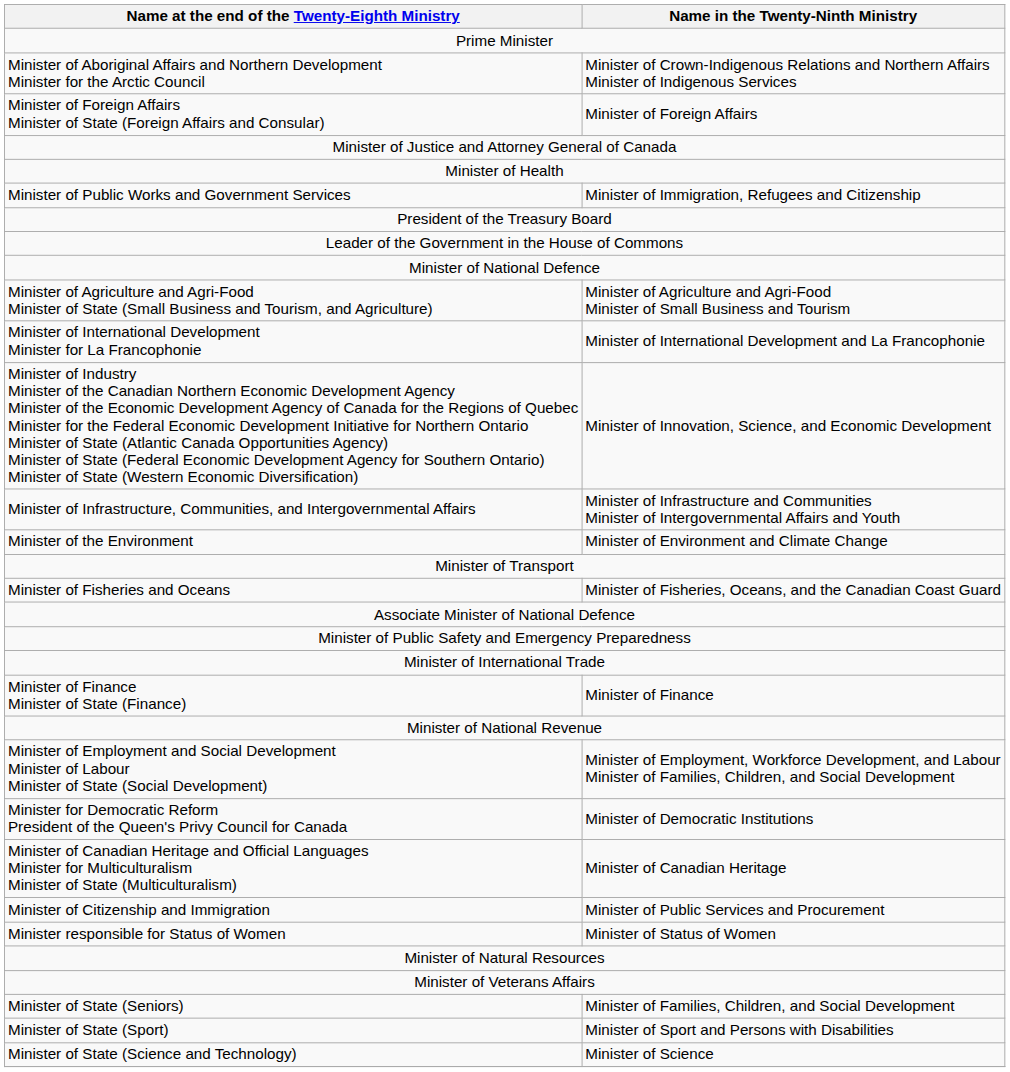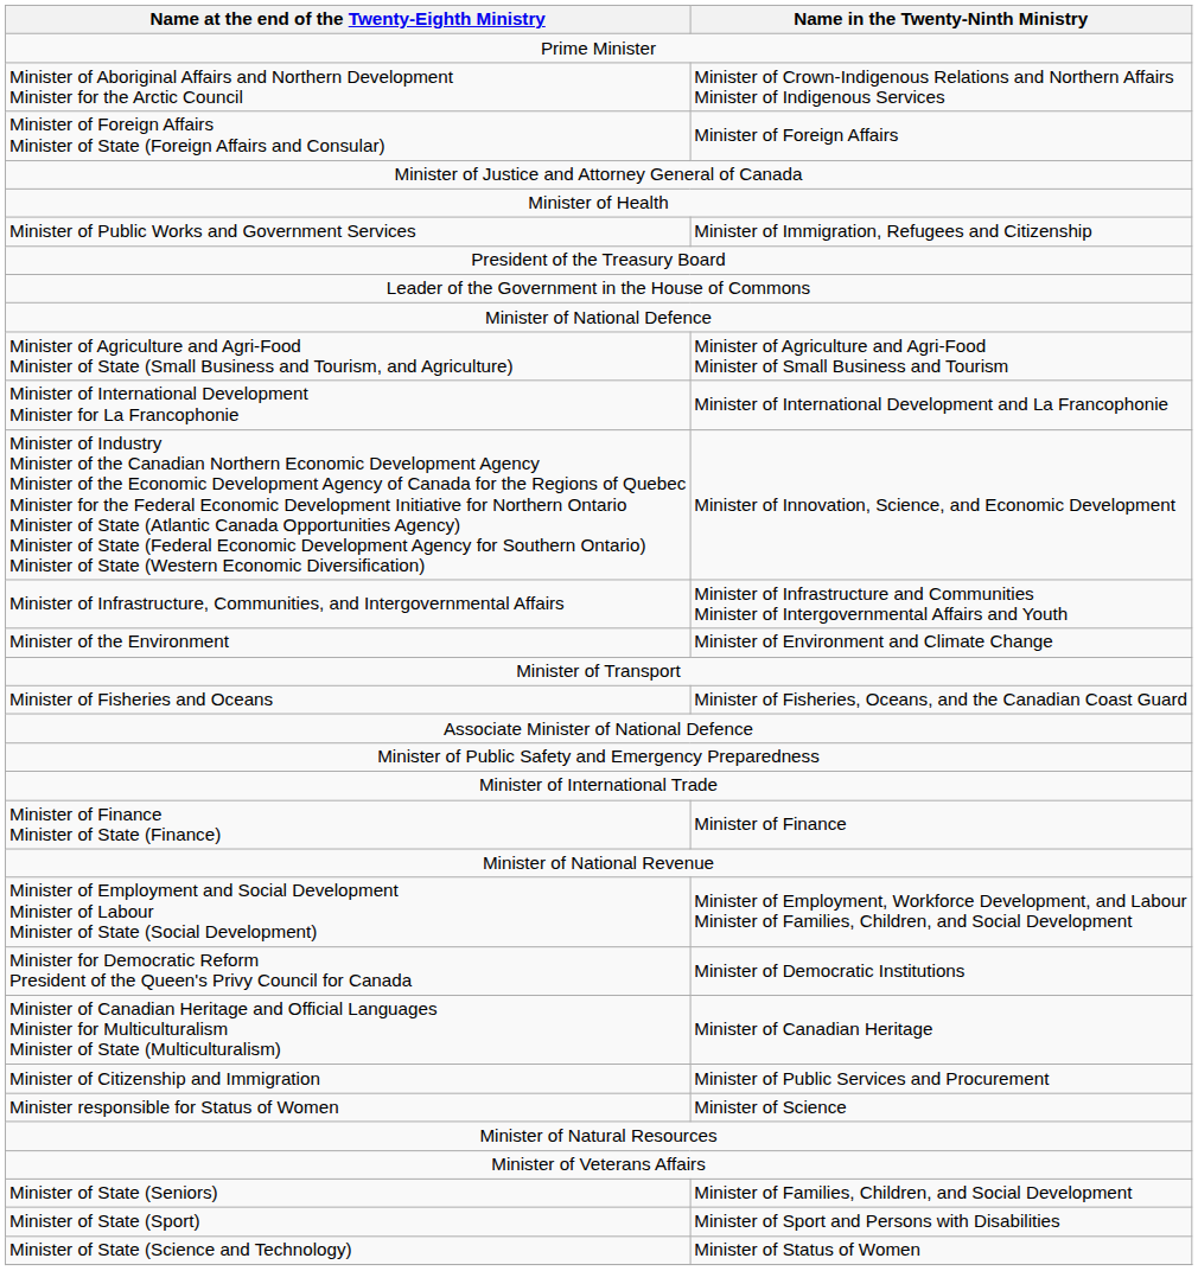Minister responsible for Status of Women | Name in the Twenty-Ninth Ministry: Minister of Status of Women -> Minister of Science
Minister of State (Science and Technology) | Name in the Twenty-Ninth Ministry: Minister of Science -> Minister of Status of Women
